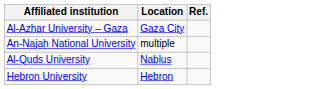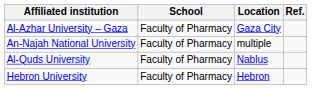+ column: School | Faculty of Pharmacy | Faculty of Pharmacy | Faculty of Pharmacy | Faculty of Pharmacy
